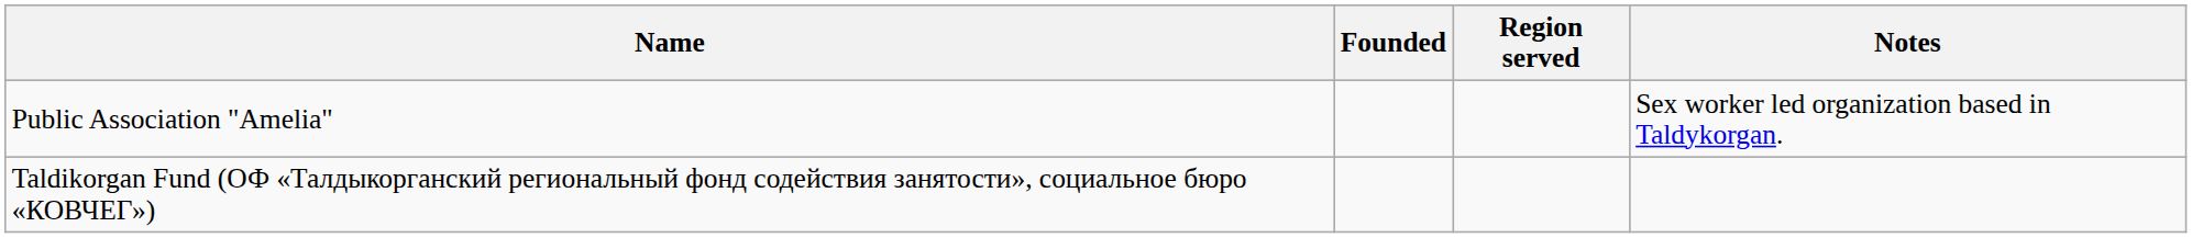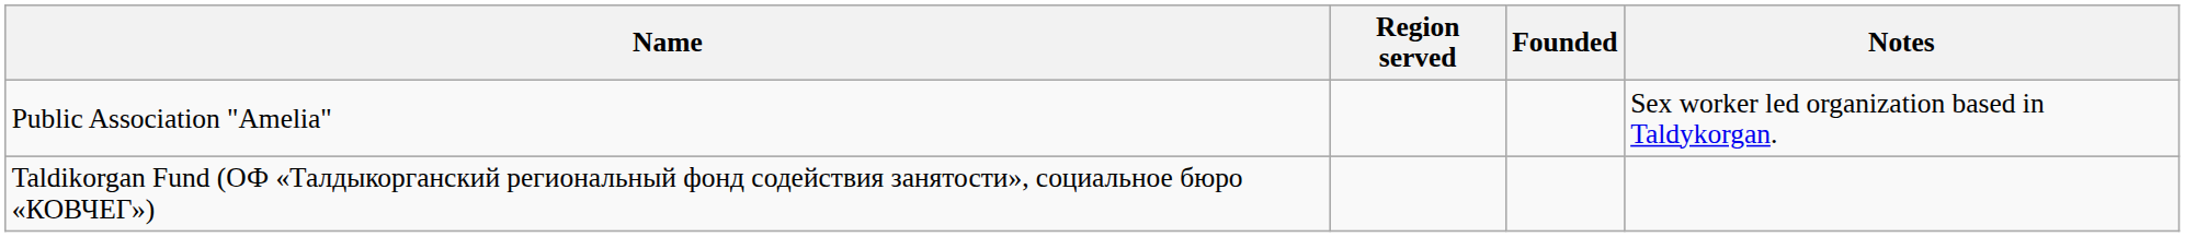columns swapped: Founded <-> Region served
